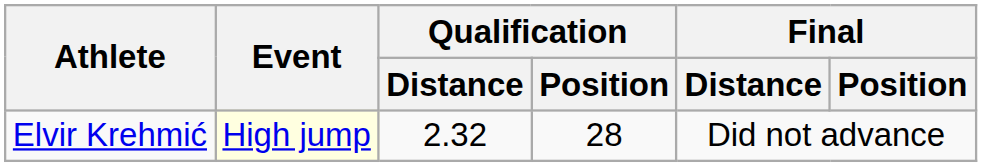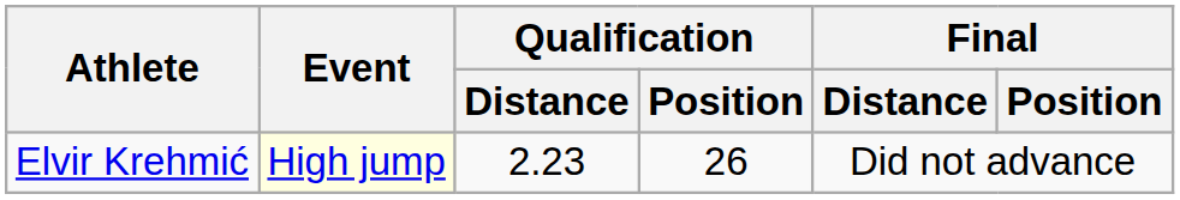Elvir Krehmić | Qualification / Distance: 2.32 -> 2.23
Elvir Krehmić | Qualification / Position: 28 -> 26
